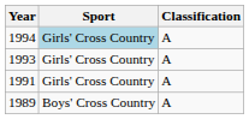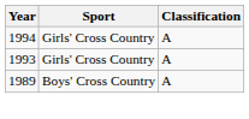1994 | Sport: lightblue background -> no background
- row: 1991 | Girls' Cross Country | A
